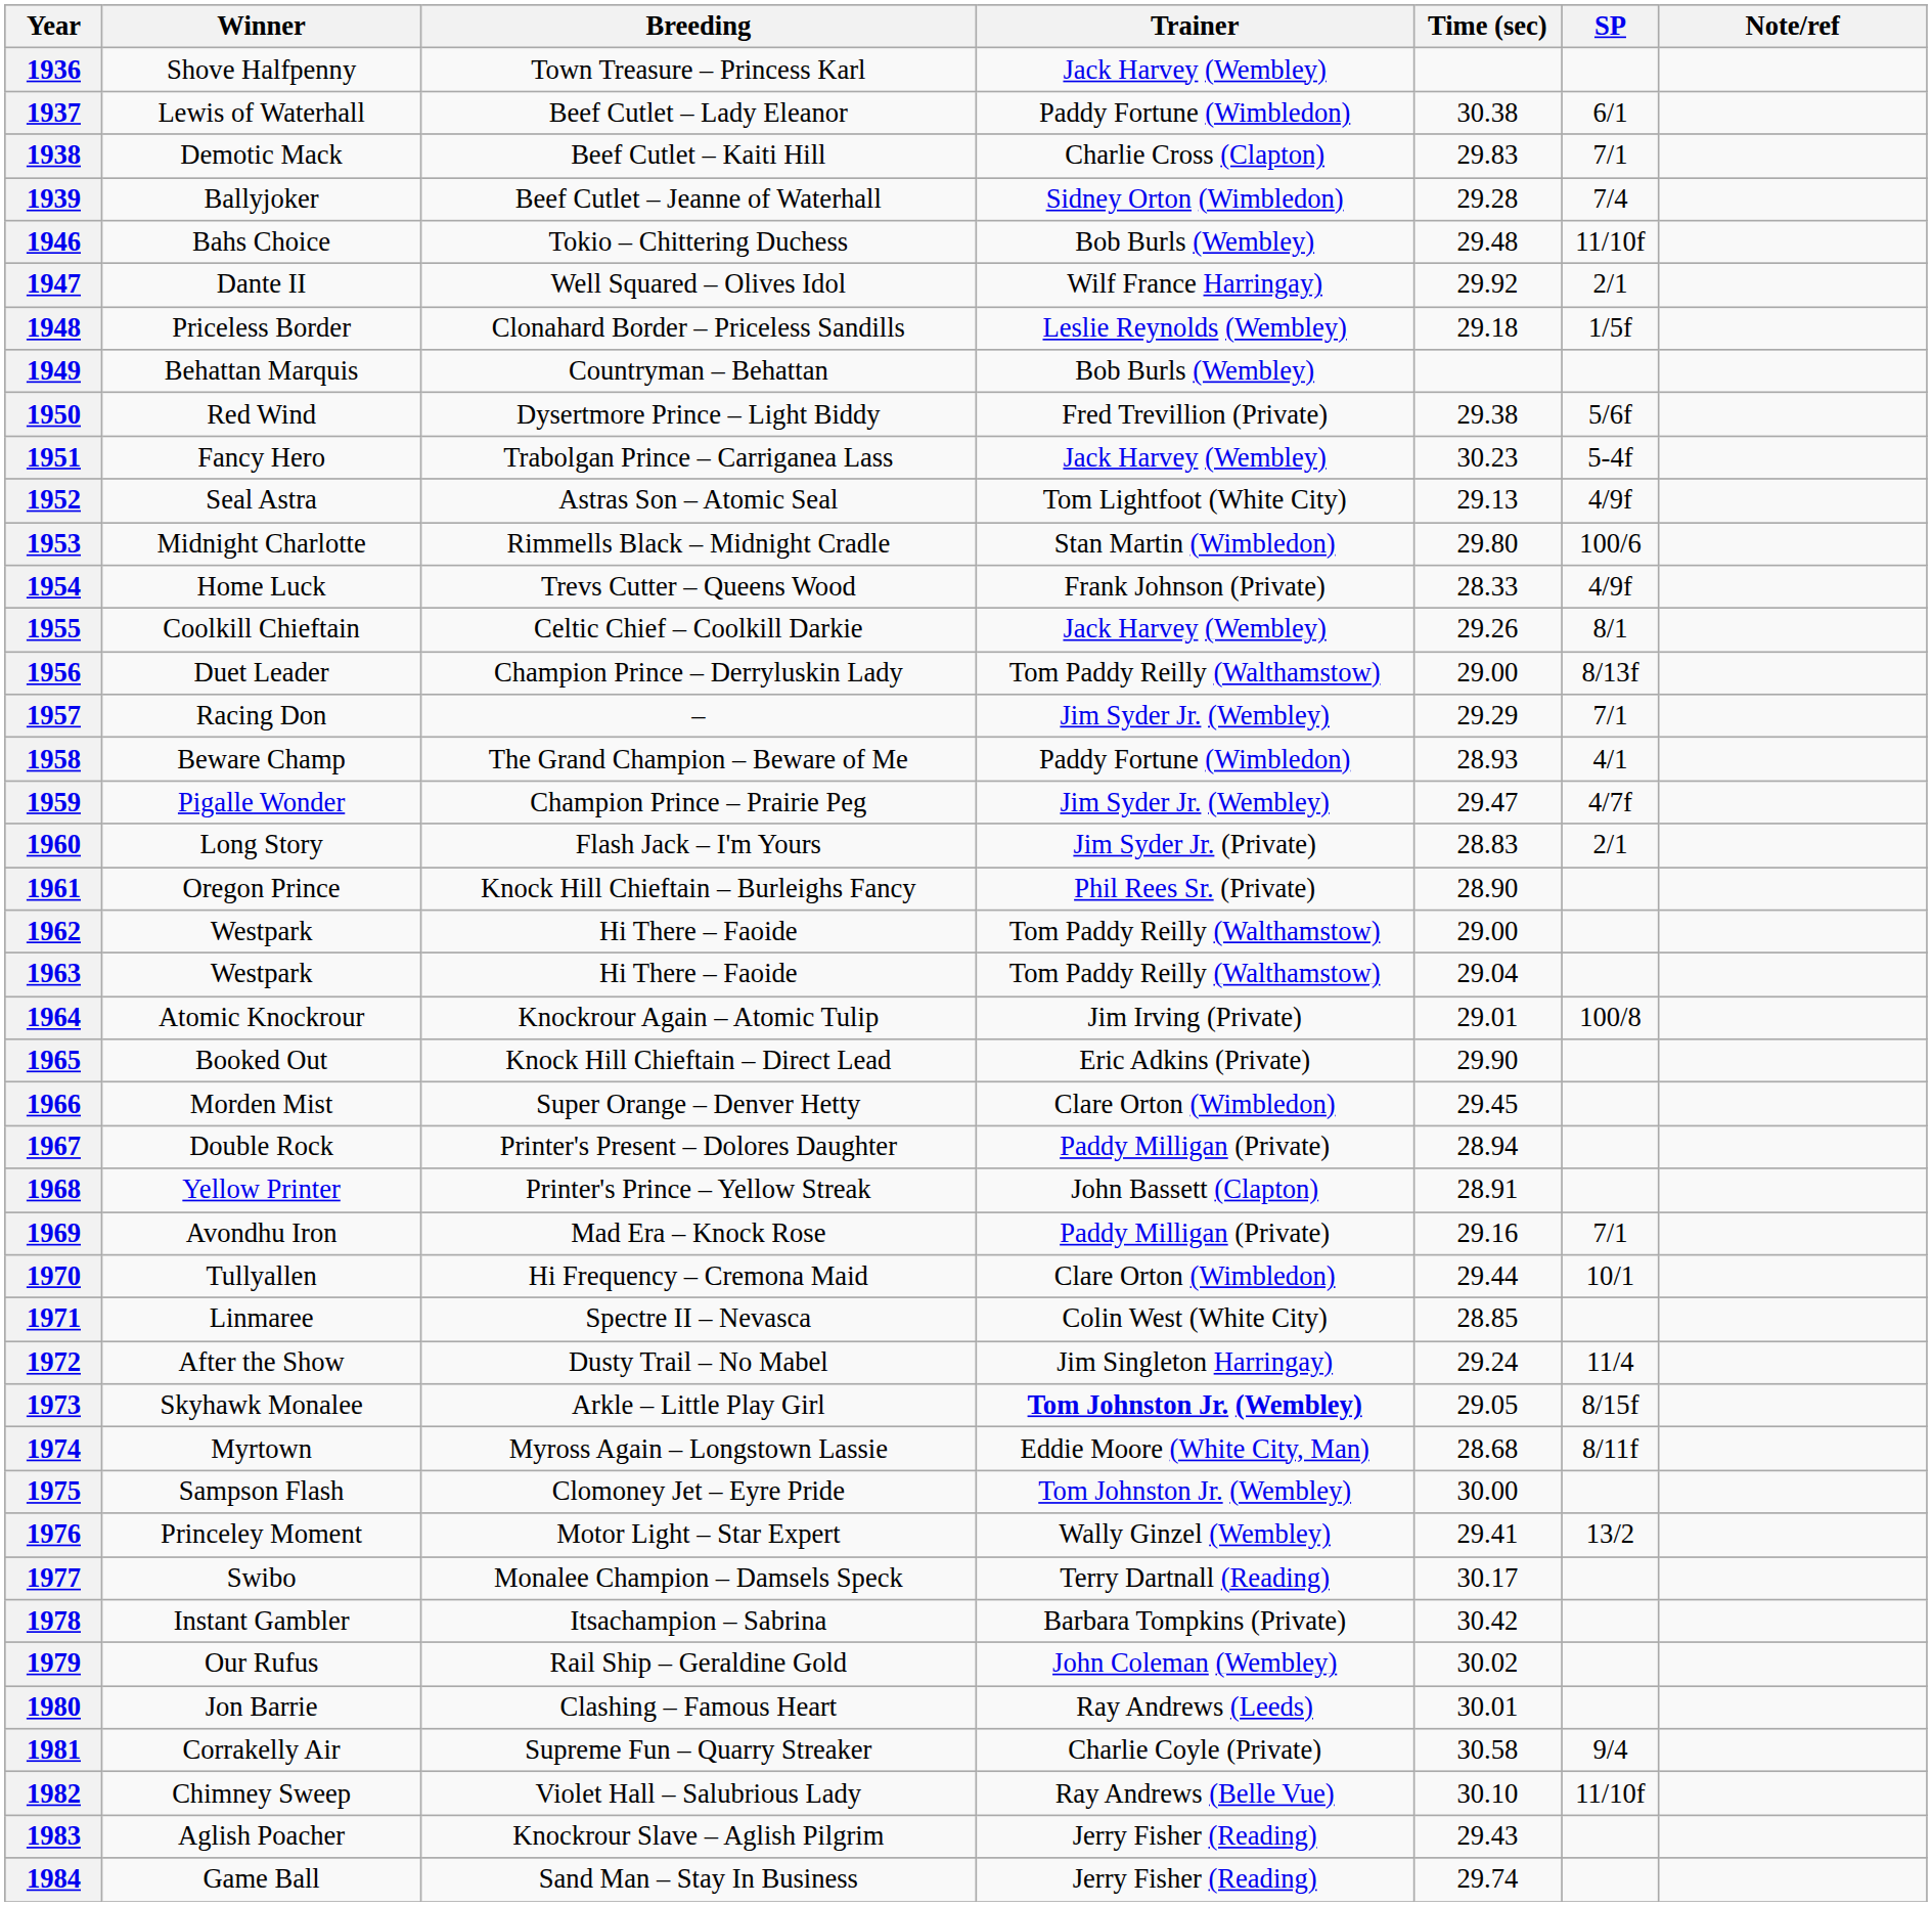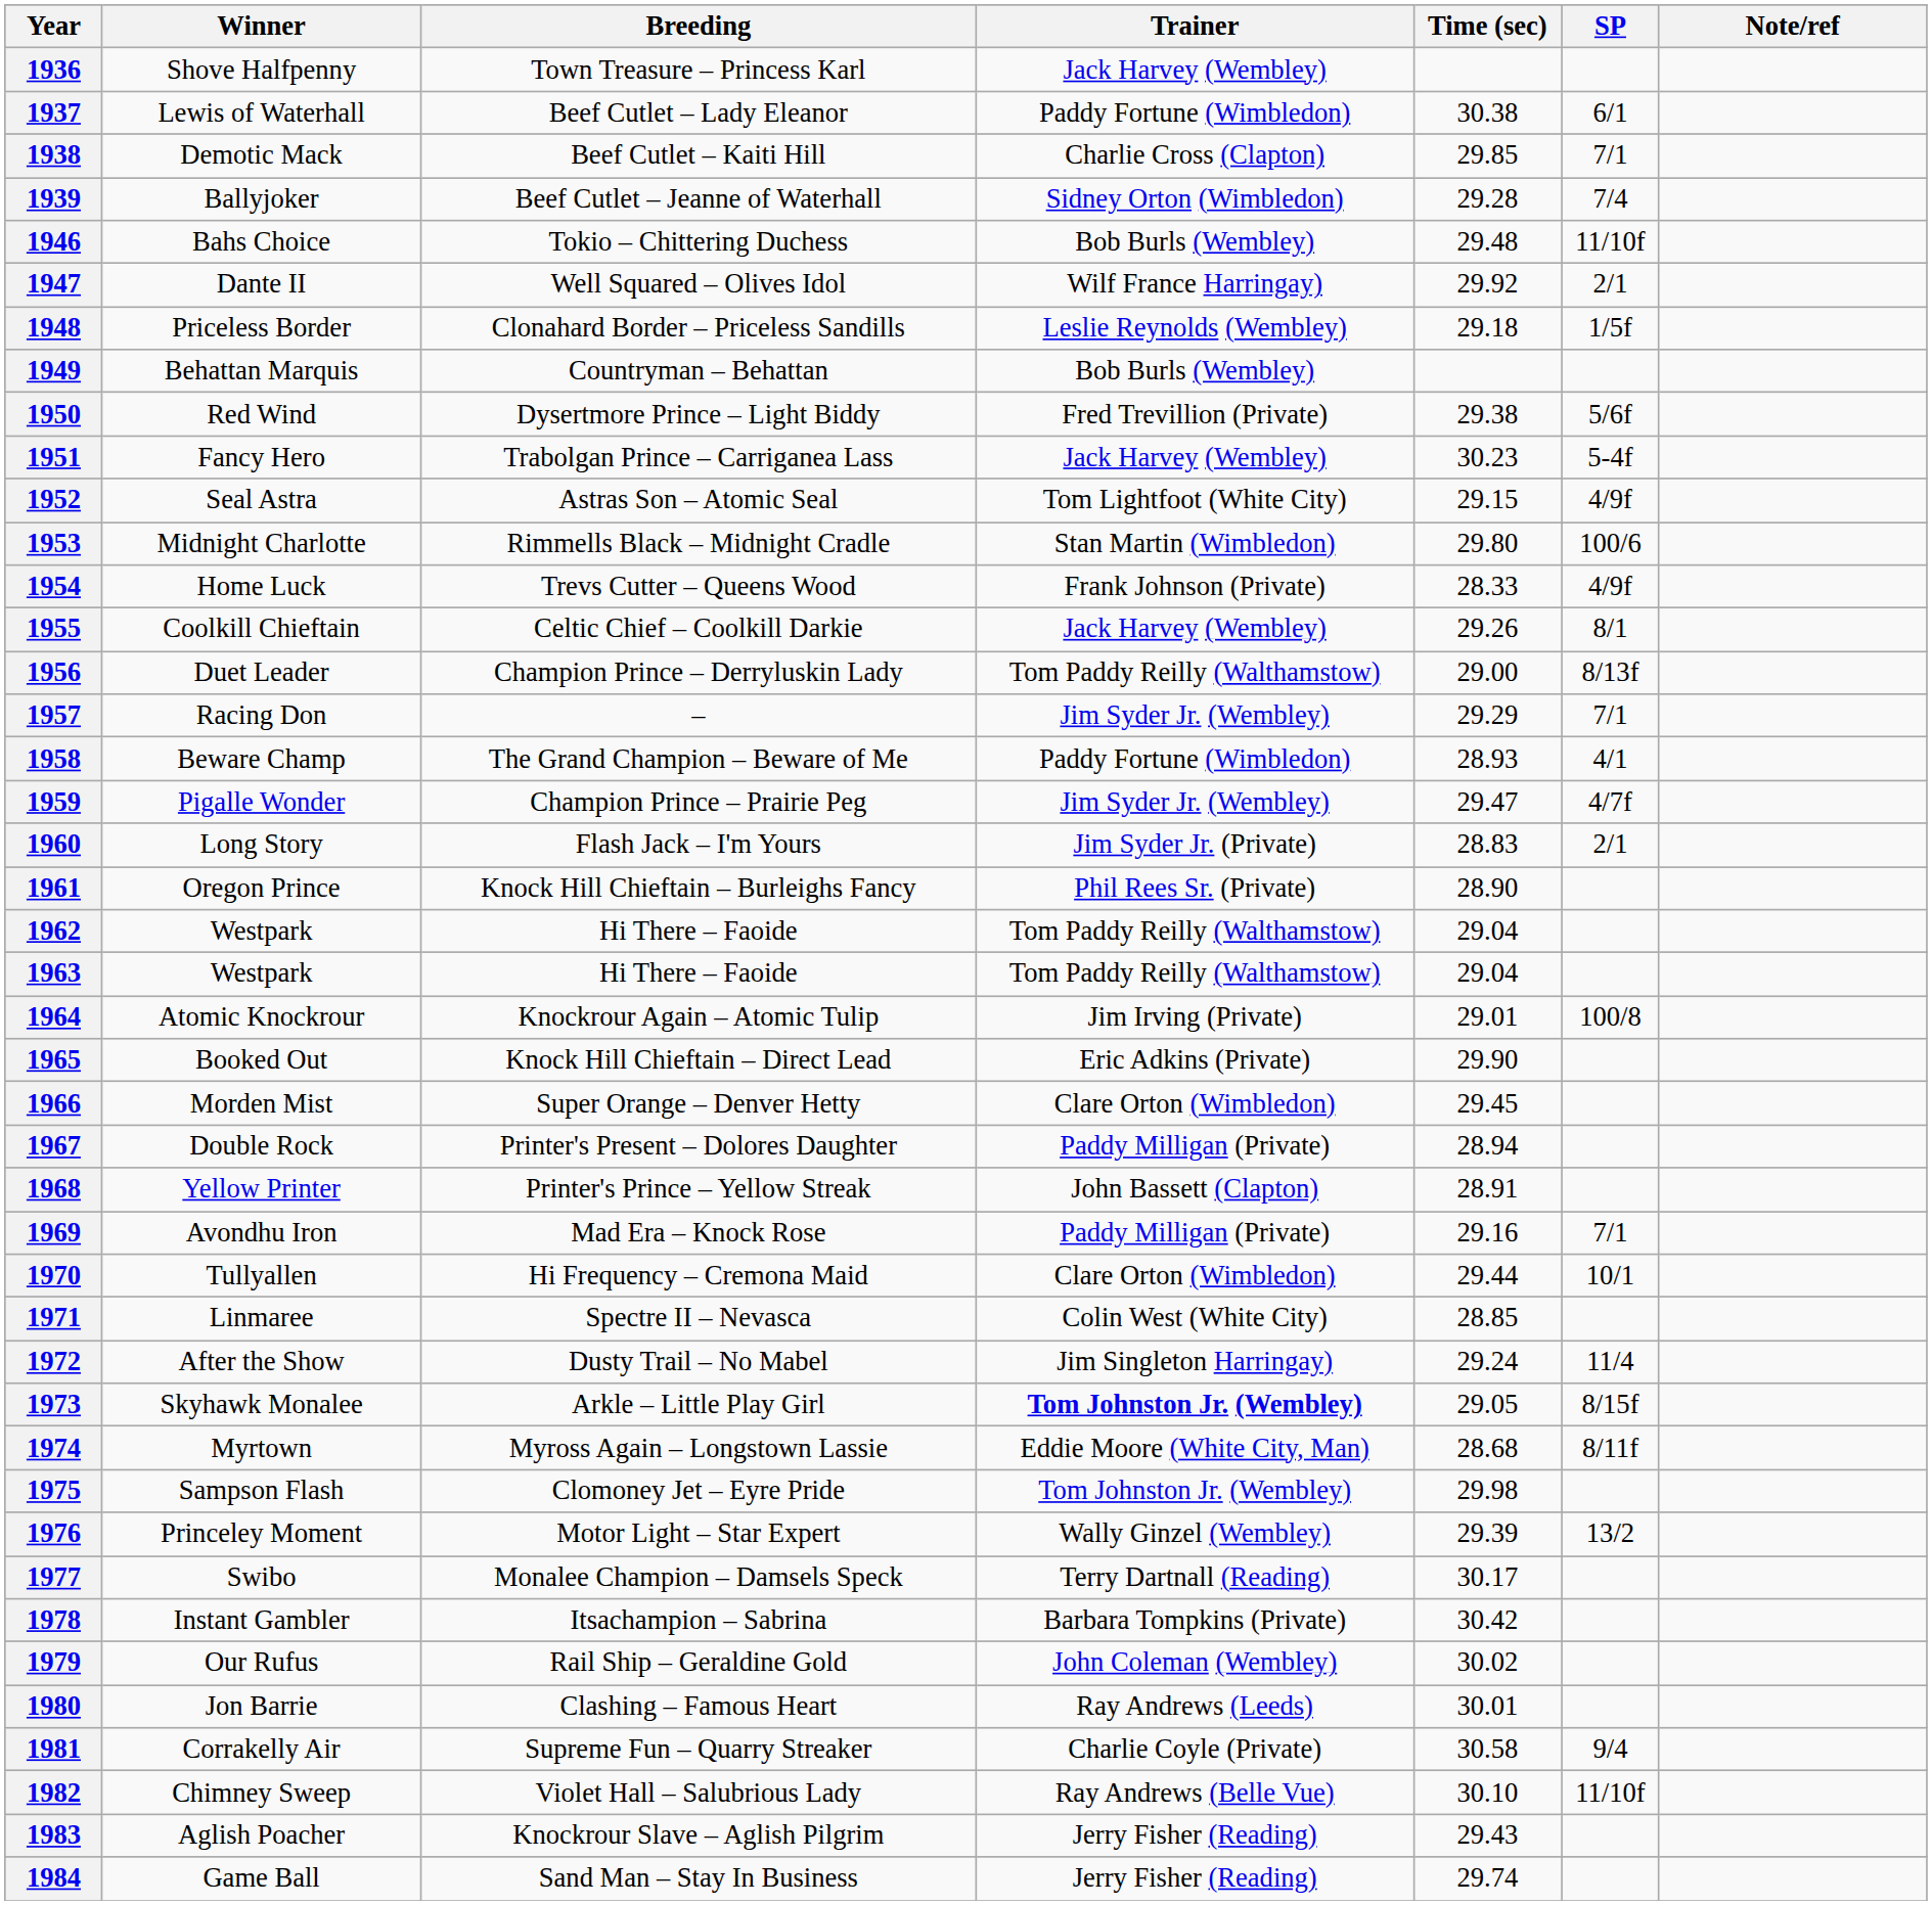1938 | Time (sec): 29.83 -> 29.85
1952 | Time (sec): 29.13 -> 29.15
1962 | Time (sec): 29.00 -> 29.04
1975 | Time (sec): 30.00 -> 29.98
1976 | Time (sec): 29.41 -> 29.39
